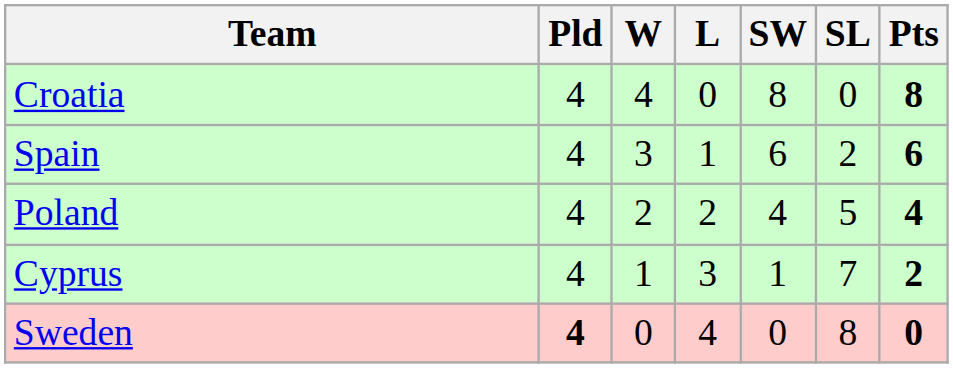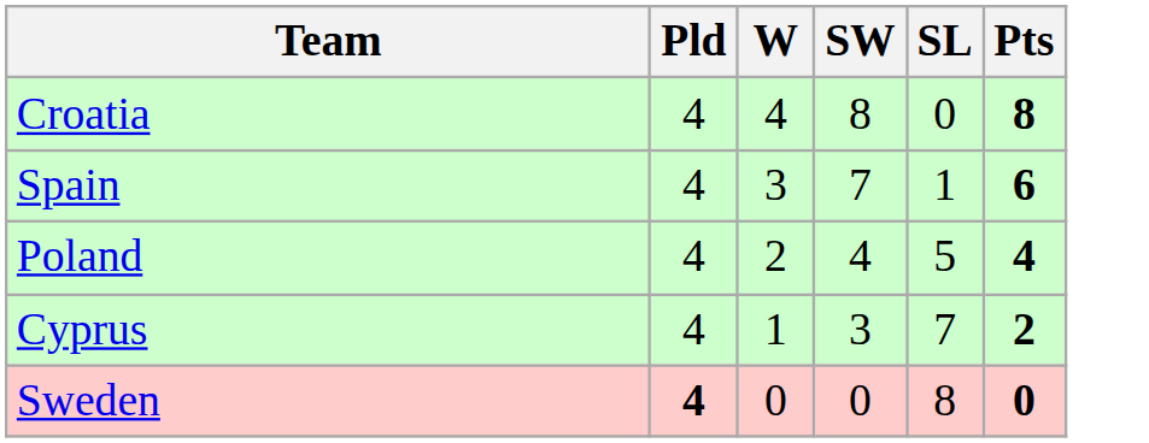- column: L | 0 | 1 | 2 | 3 | 4
Spain | SW: 6 -> 7
Spain | SL: 2 -> 1
Cyprus | SW: 1 -> 3
